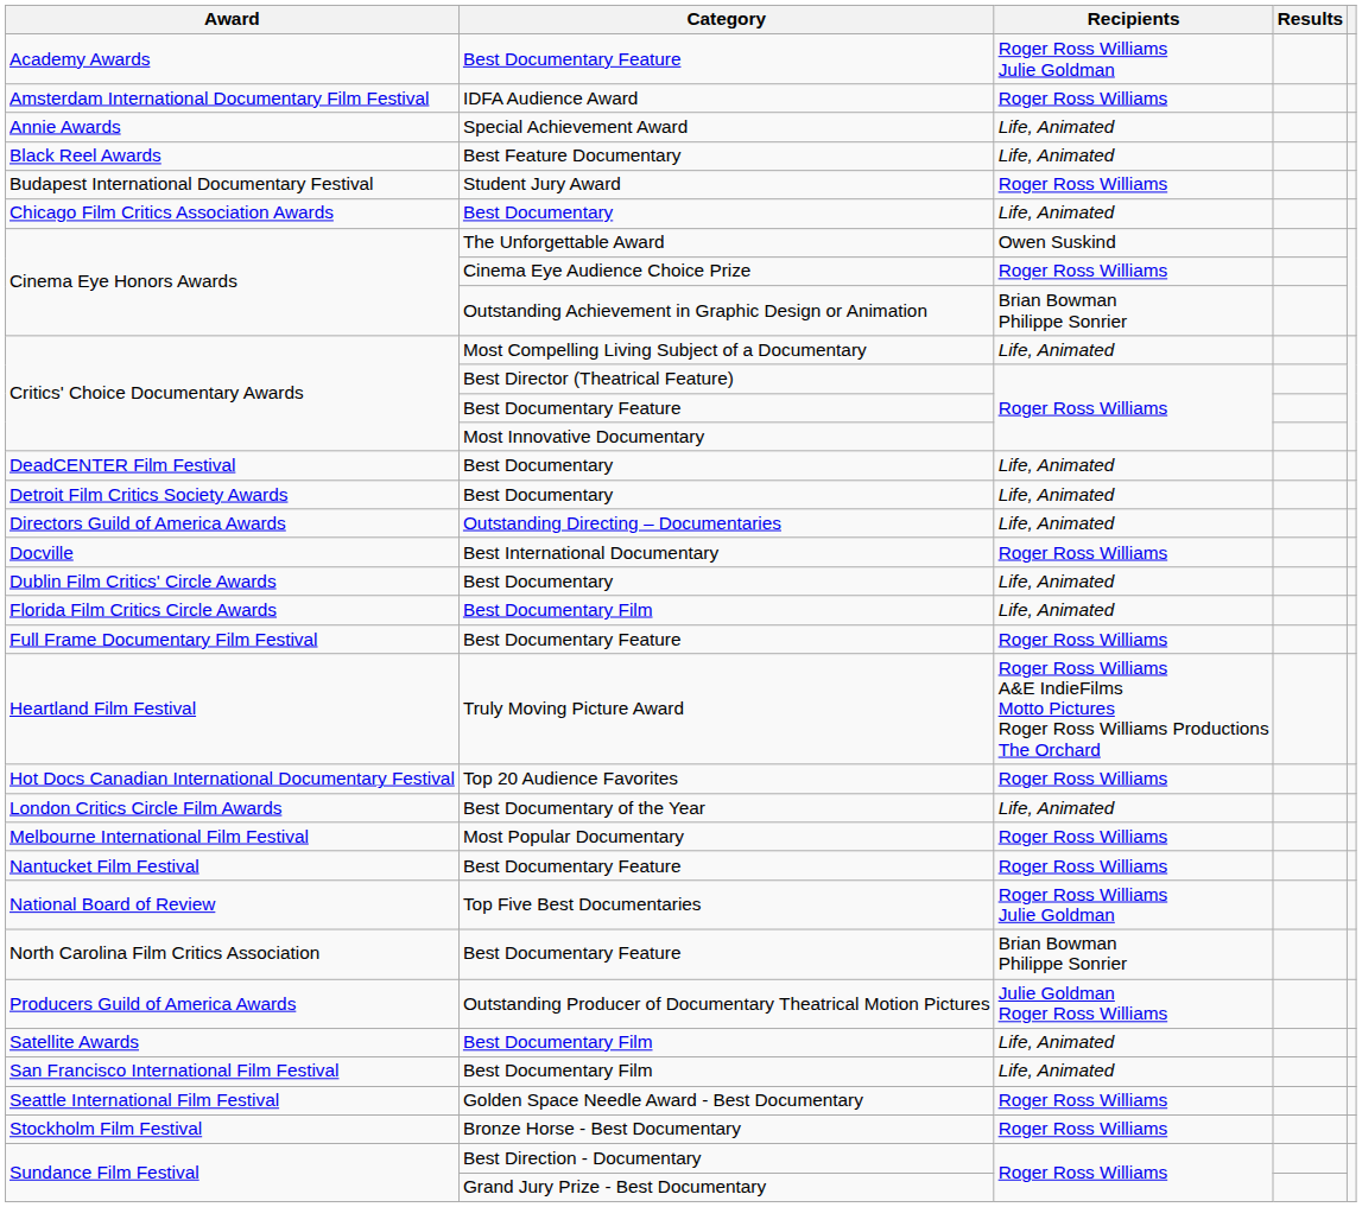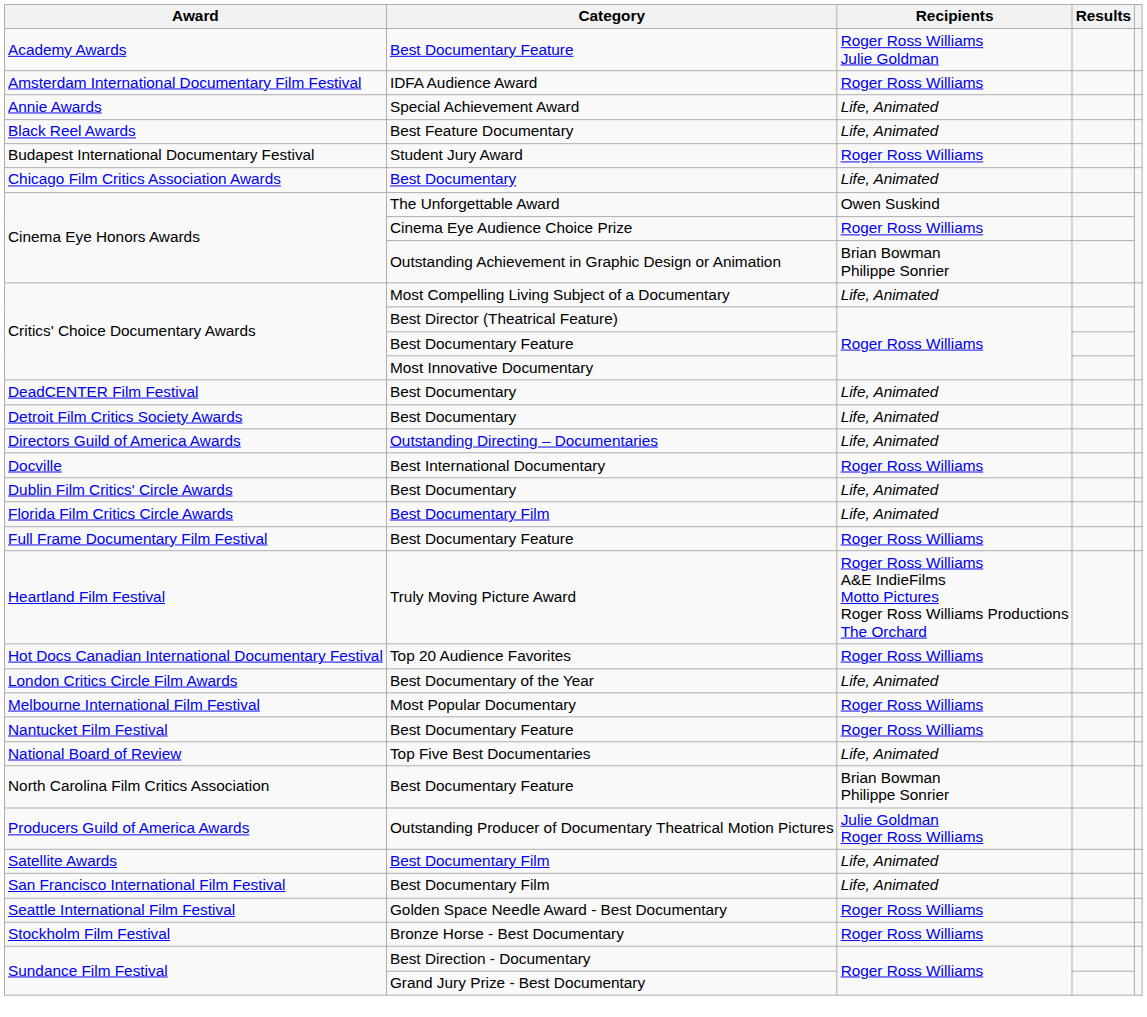National Board of Review | Recipients: Roger Ross Williams Julie Goldman -> Life, Animated
